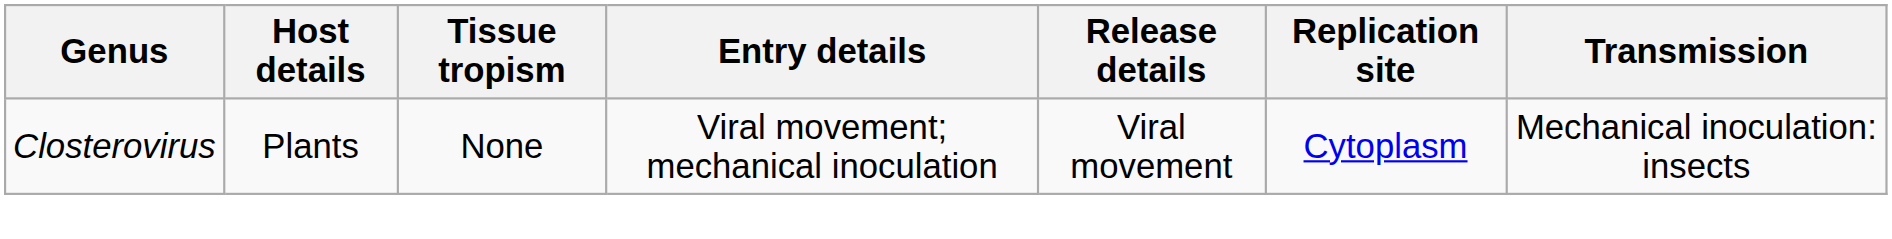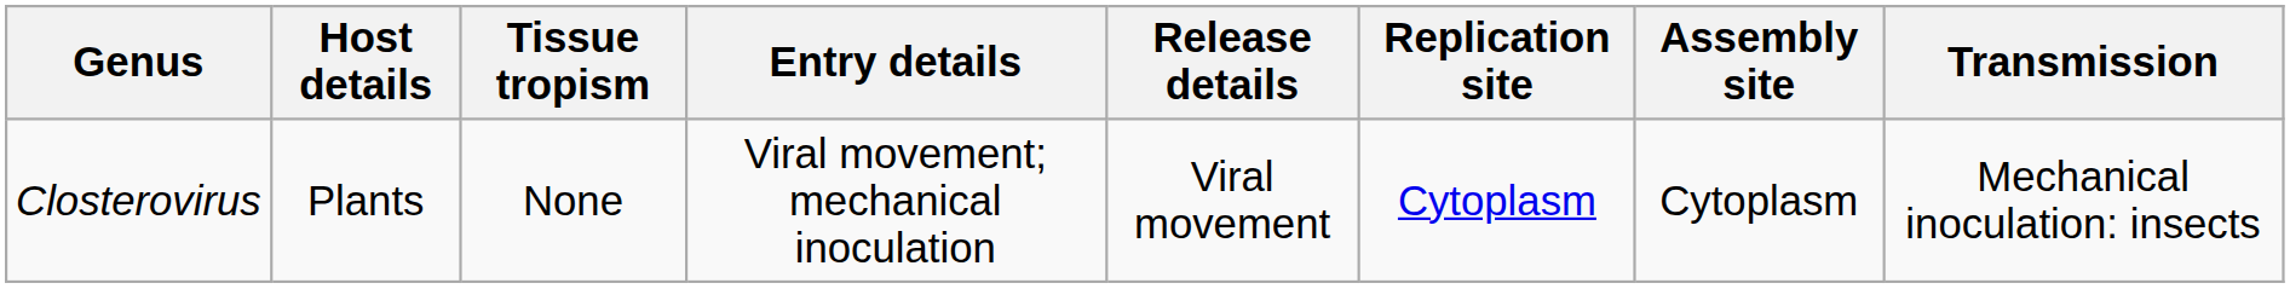+ column: Assembly site | Cytoplasm
